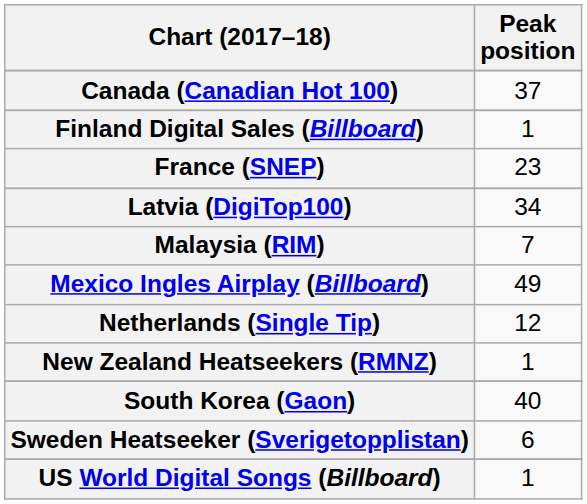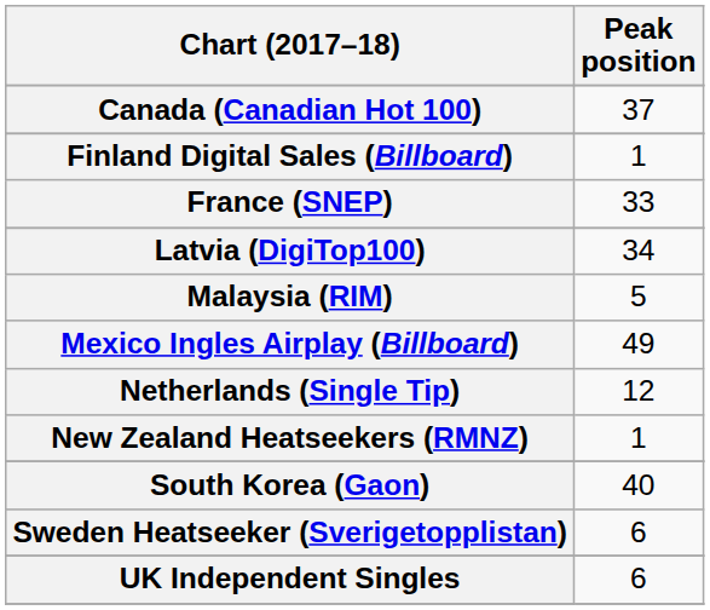France (SNEP) | Peak position: 23 -> 33
Malaysia (RIM) | Peak position: 7 -> 5
+ row: UK Independent Singles | 6
- row: US World Digital Songs (Billboard) | 1
